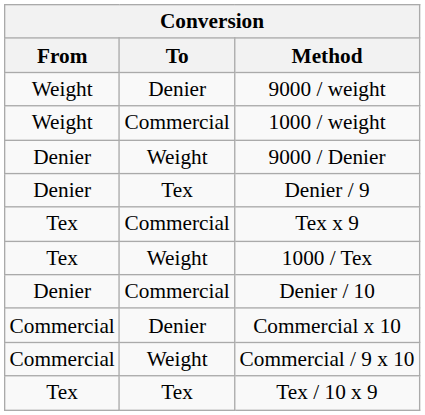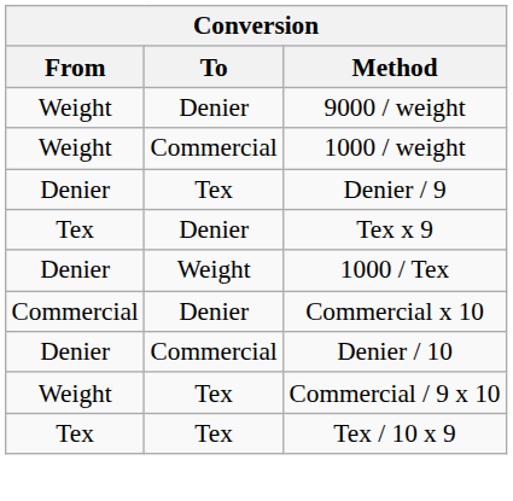- row: Denier | Weight | 9000 / Denier
Tex x 9 | To: Commercial -> Denier
1000 / Tex | From: Tex -> Denier
rows swapped: Commercial x 10 <-> Denier / 10
Commercial / 9 x 10 | From: Commercial -> Weight
Commercial / 9 x 10 | To: Weight -> Tex
